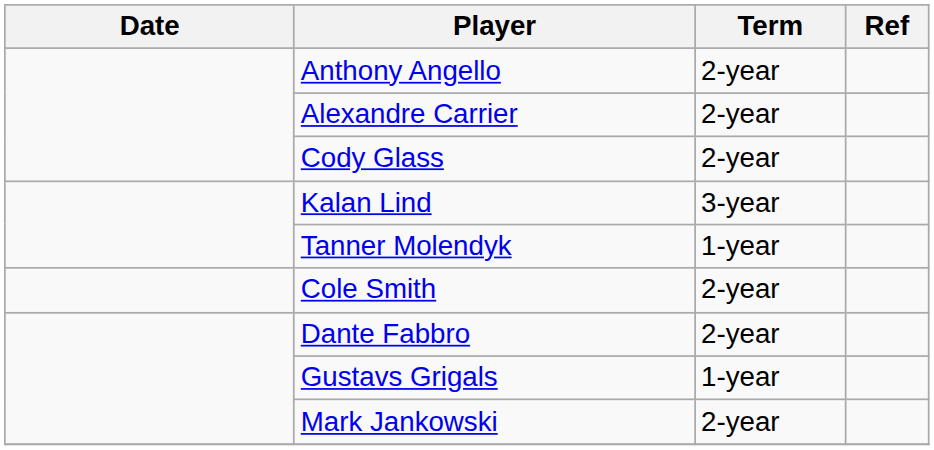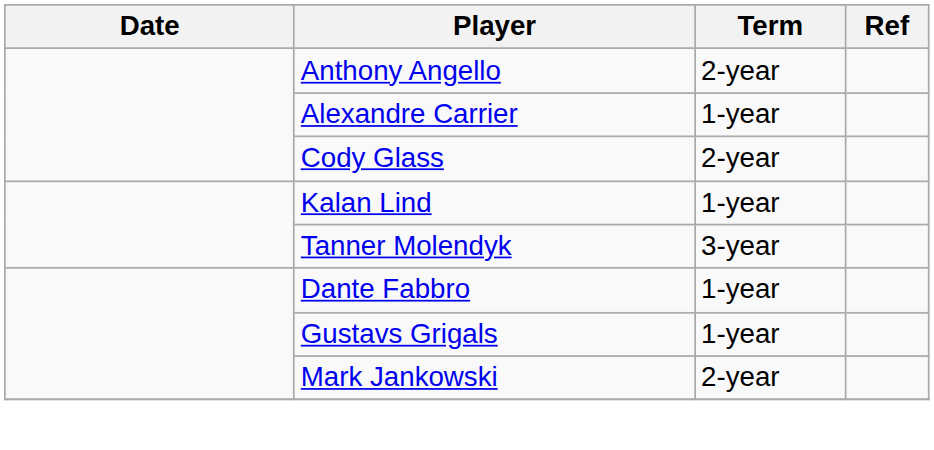Alexandre Carrier | Term: 2-year -> 1-year
Kalan Lind | Term: 3-year -> 1-year
Tanner Molendyk | Term: 1-year -> 3-year
- row: Cole Smith | 2-year
Dante Fabbro | Term: 2-year -> 1-year
